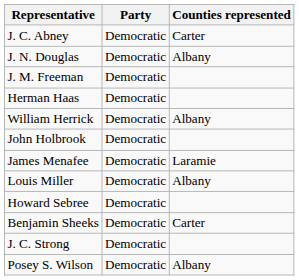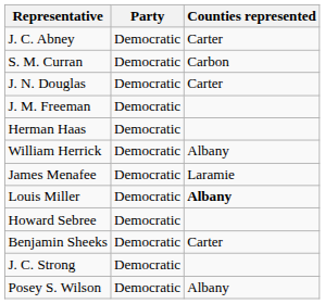+ row: S. M. Curran | Democratic | Carbon
J. N. Douglas | Counties represented: Albany -> Carter
- row: John Holbrook | Democratic
Louis Miller | Counties represented: normal -> bold
